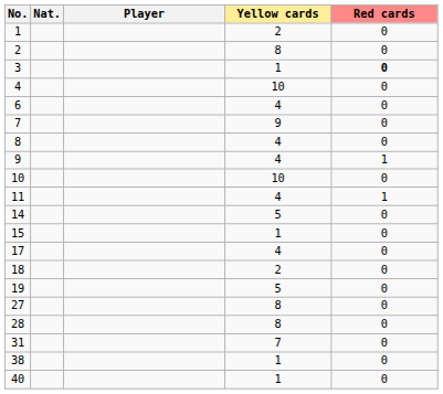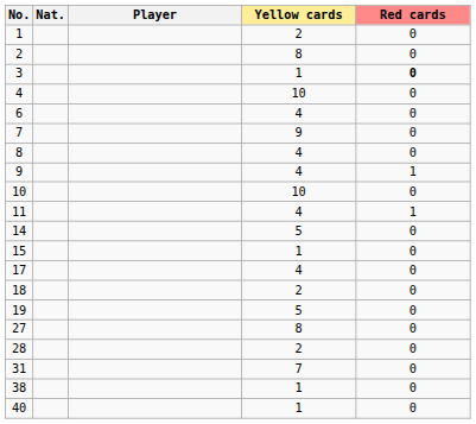28 | Yellow cards: 8 -> 2
